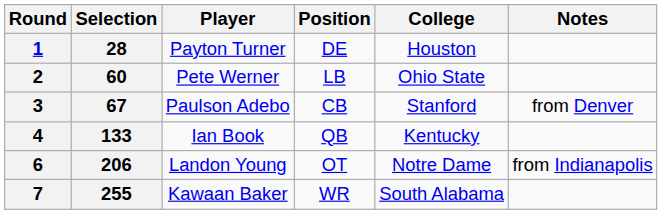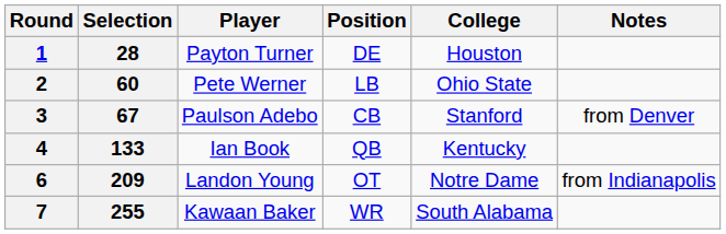6 | Selection: 206 -> 209
